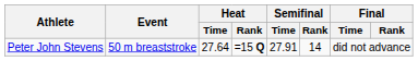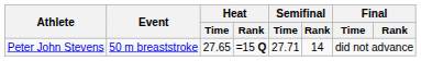Peter John Stevens | Heat / Time: 27.64 -> 27.65
Peter John Stevens | Semifinal / Time: 27.91 -> 27.71
